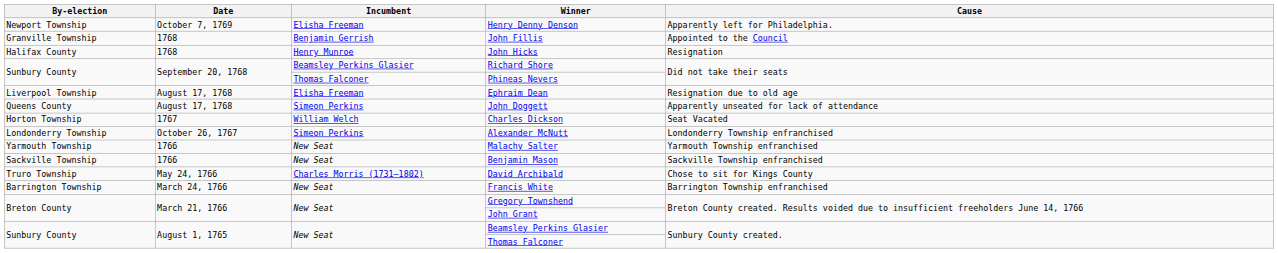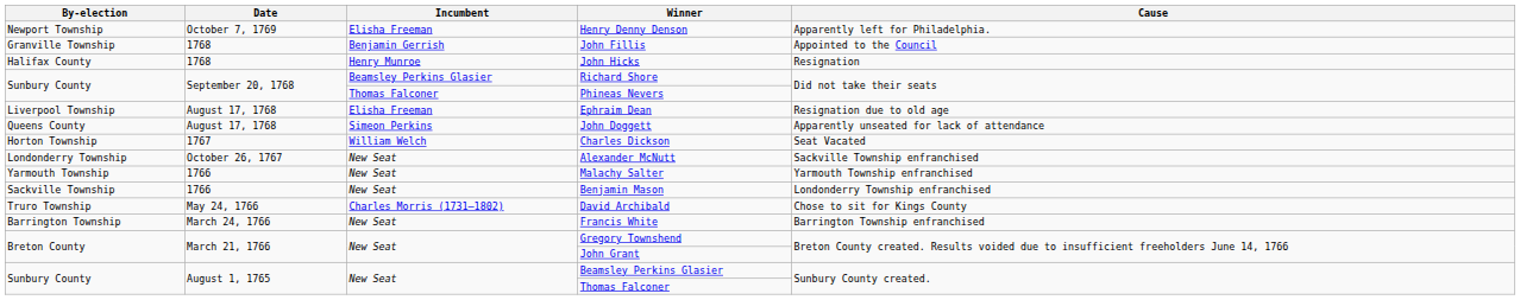Alexander McNutt | Incumbent: Simeon Perkins -> New Seat
Alexander McNutt | Cause: Londonderry Township enfranchised -> Sackville Township enfranchised
Benjamin Mason | Cause: Sackville Township enfranchised -> Londonderry Township enfranchised
